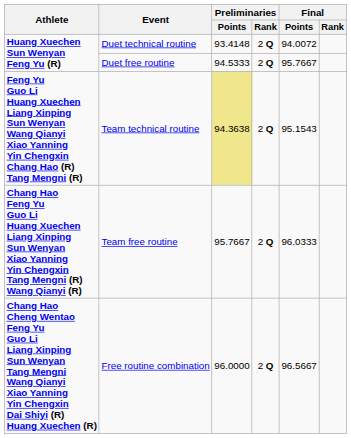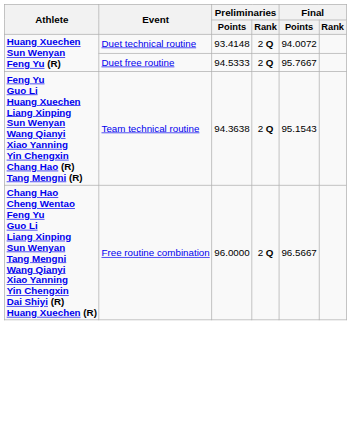Team technical routine | Preliminaries / Points: khaki background -> no background
- row: Chang Hao Feng Yu Guo Li Huang Xuechen Liang Xinping Sun Wenyan Xiao Yanning Yin Chengxin Tang Mengni (R) Wang Qianyi (R) | Team free routine | 95.7667 | 2 Q | 96.0333
